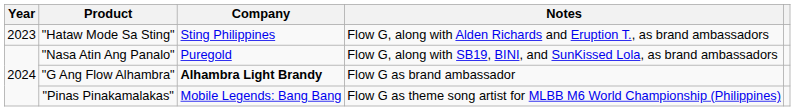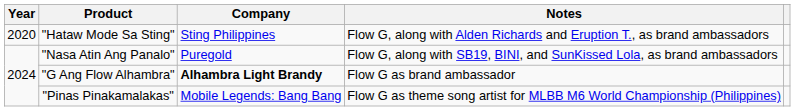"Hataw Mode Sa Sting" | Year: 2023 -> 2020
